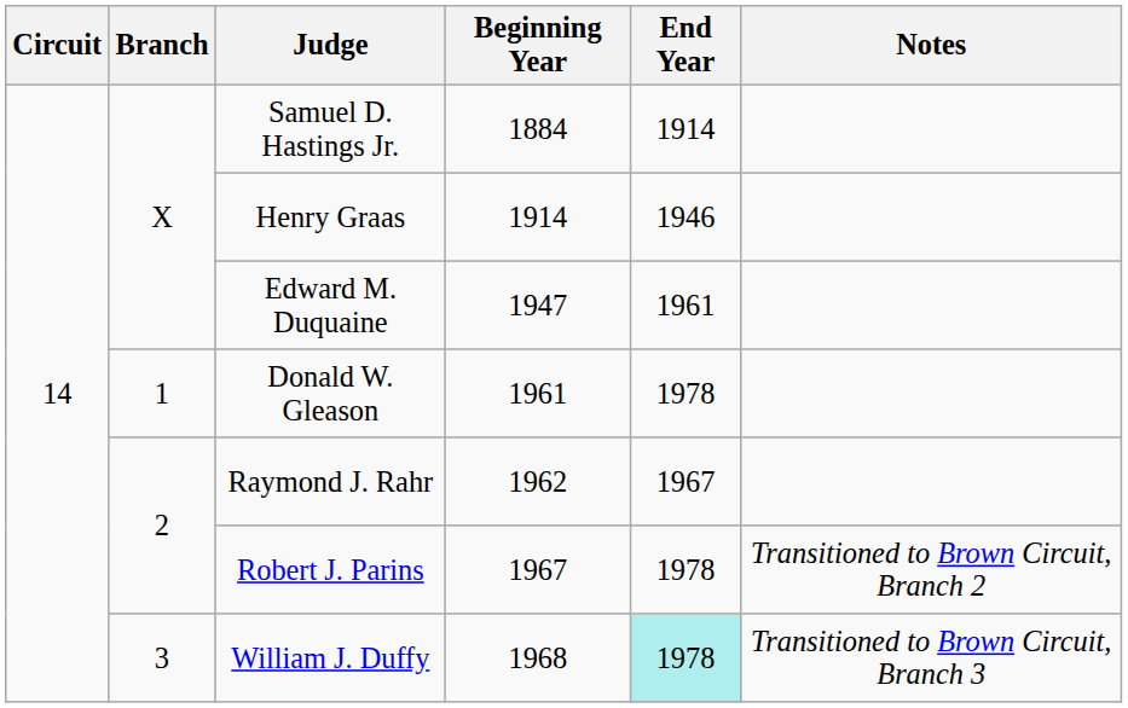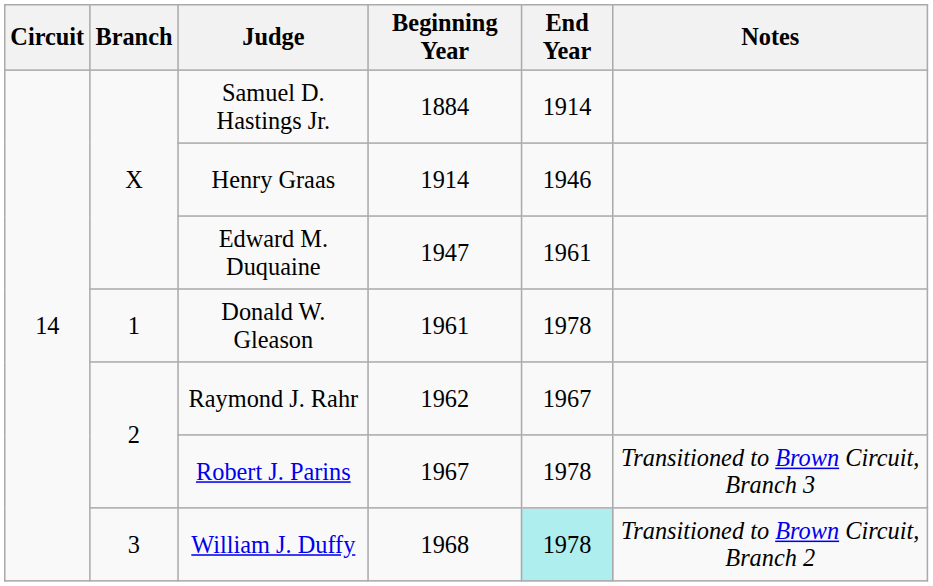Robert J. Parins | Notes: Transitioned to Brown Circuit, Branch 2 -> Transitioned to Brown Circuit, Branch 3
William J. Duffy | Notes: Transitioned to Brown Circuit, Branch 3 -> Transitioned to Brown Circuit, Branch 2
